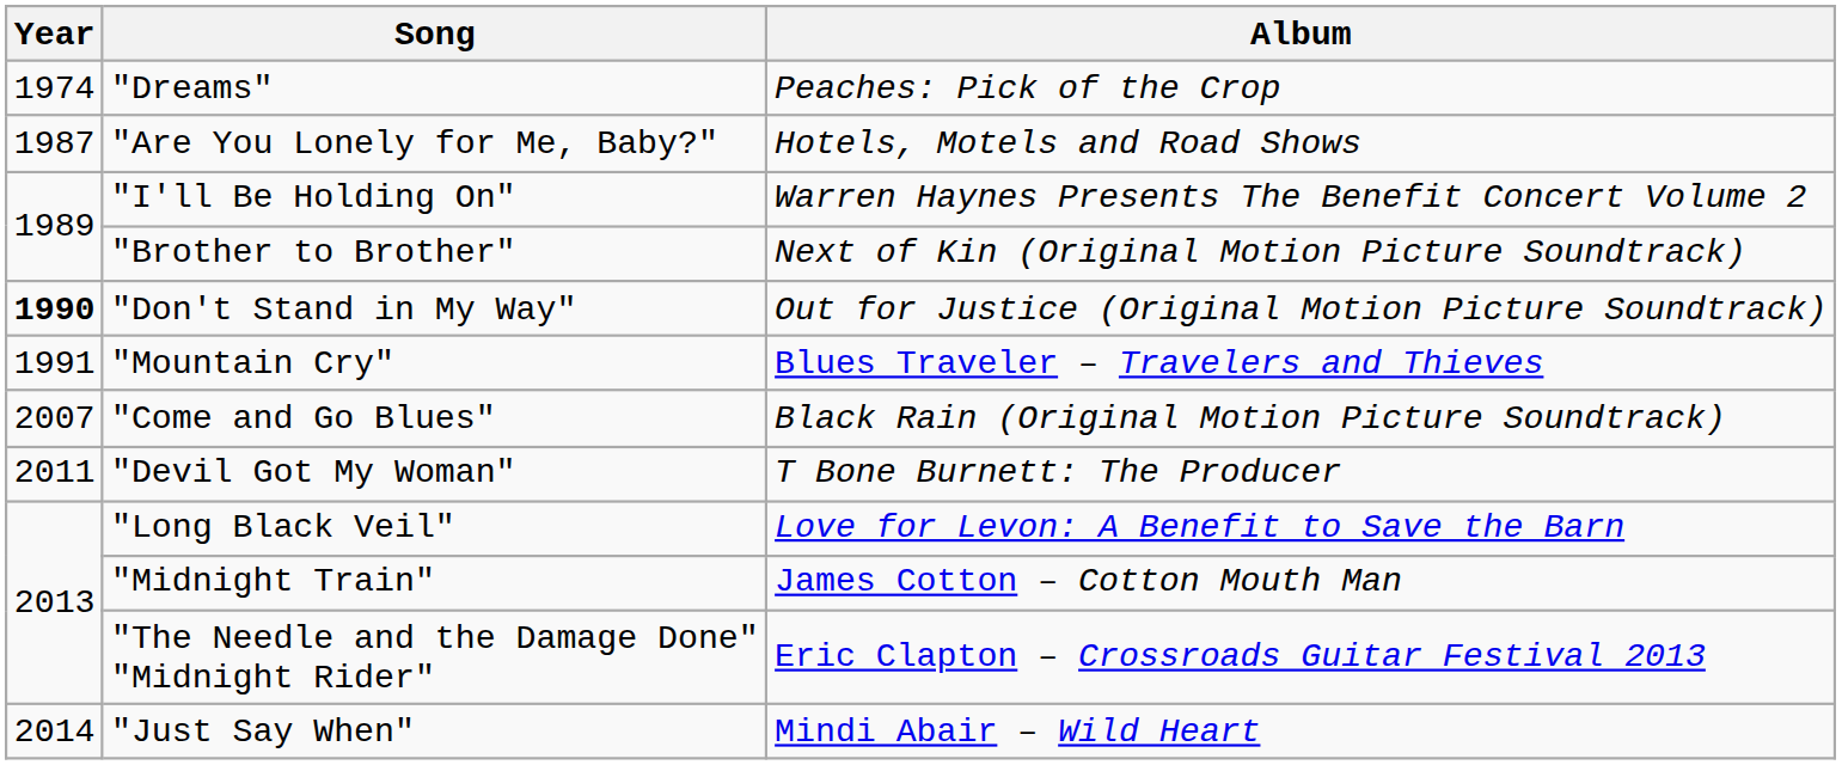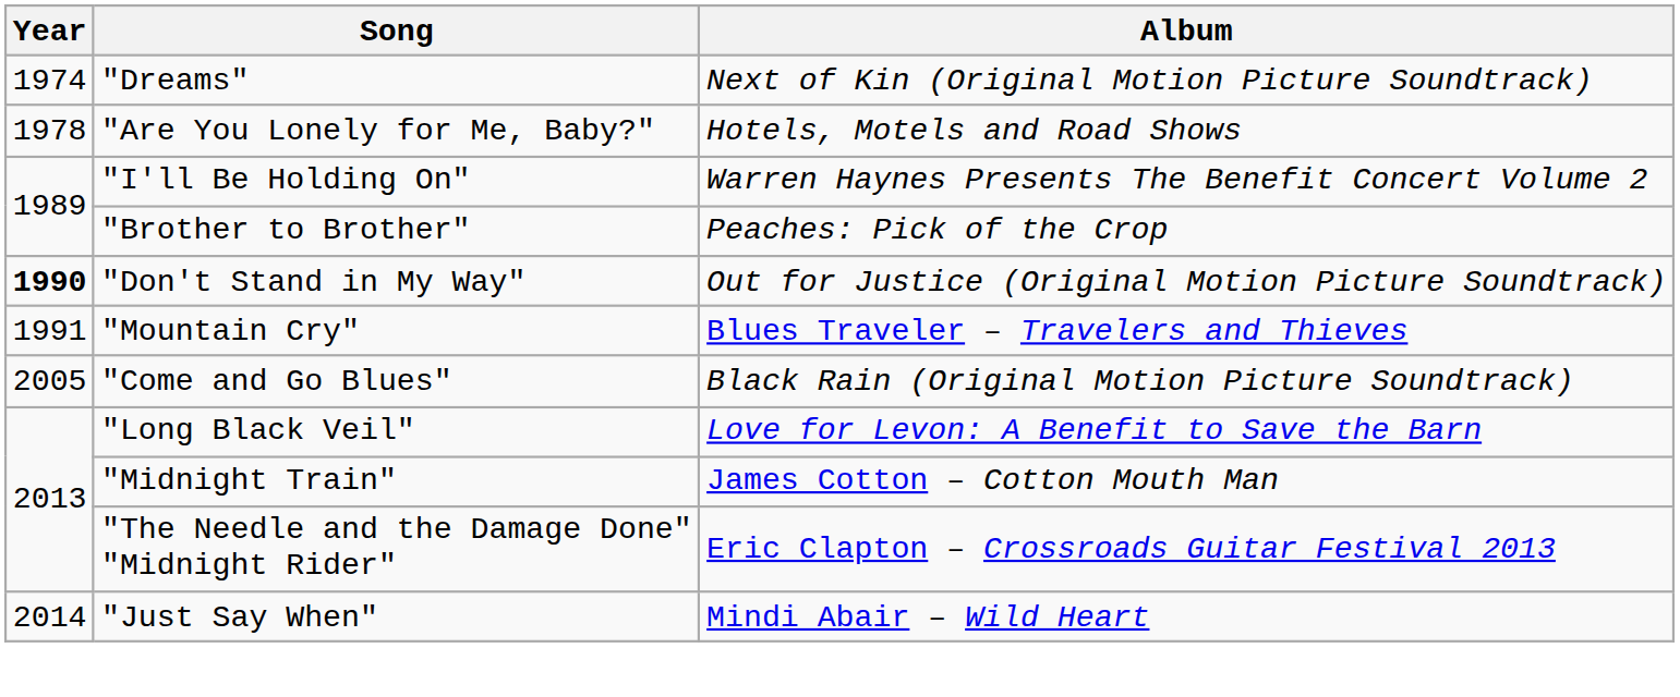"Dreams" | Album: Peaches: Pick of the Crop -> Next of Kin (Original Motion Picture Soundtrack)
"Are You Lonely for Me, Baby?" | Year: 1987 -> 1978
"Brother to Brother" | Album: Next of Kin (Original Motion Picture Soundtrack) -> Peaches: Pick of the Crop
"Come and Go Blues" | Year: 2007 -> 2005
- row: 2011 | "Devil Got My Woman" | T Bone Burnett: The Producer
